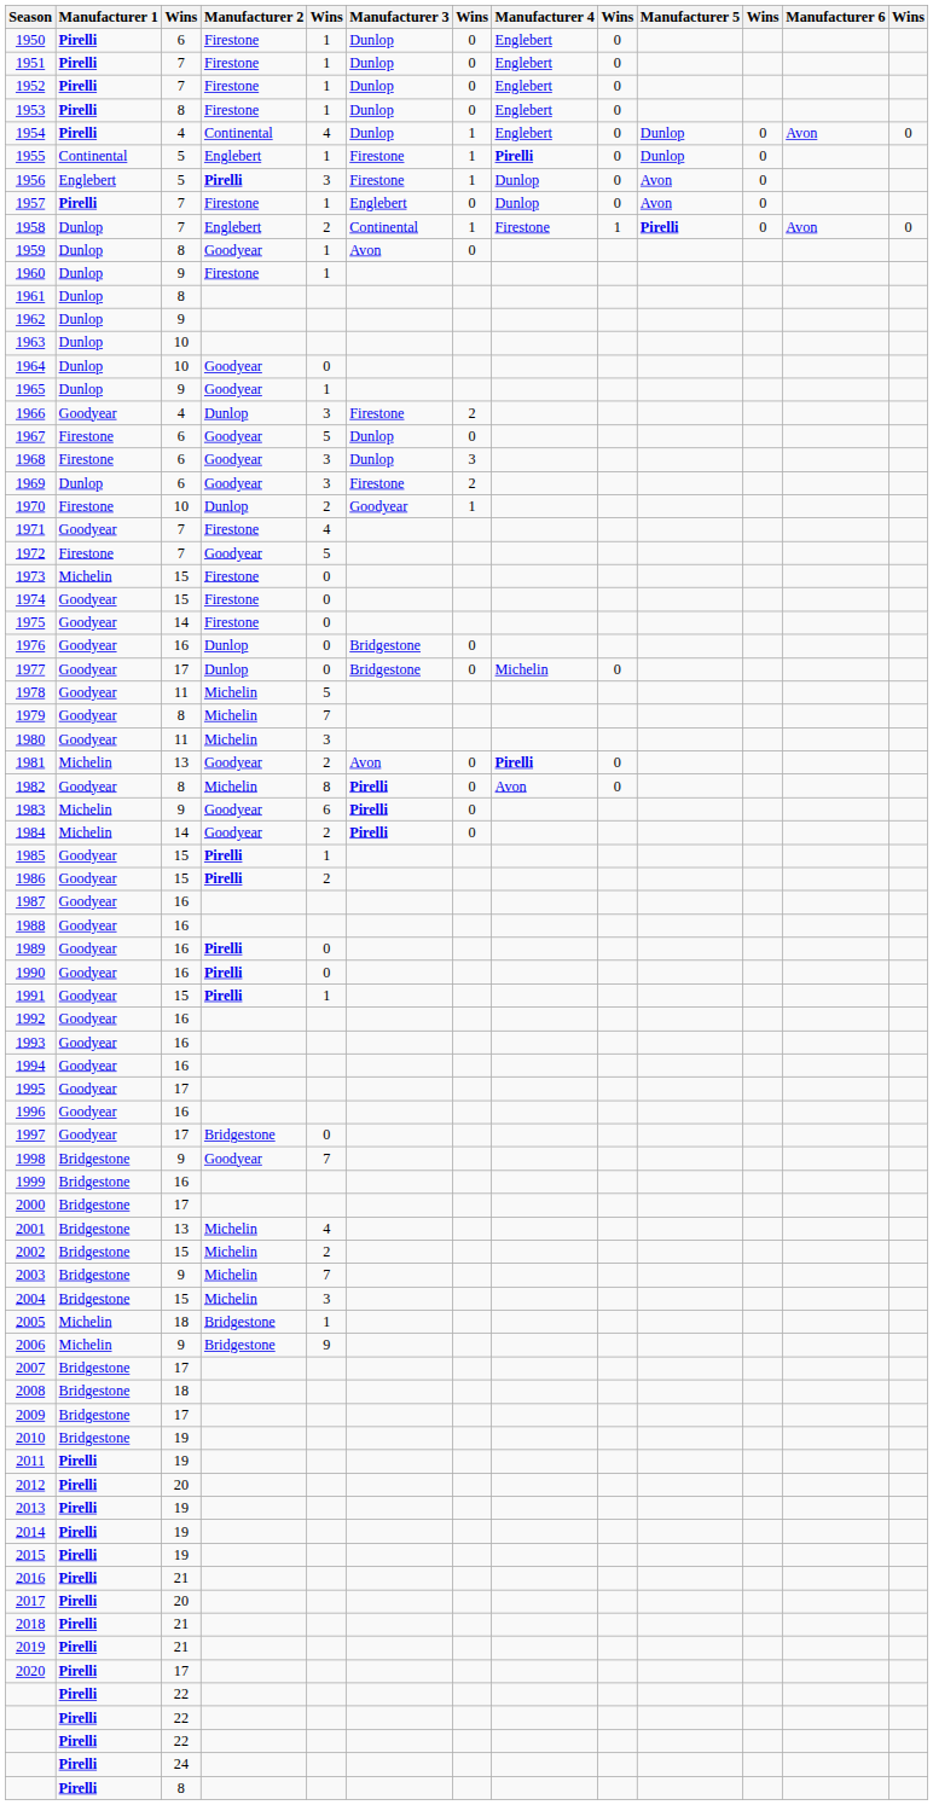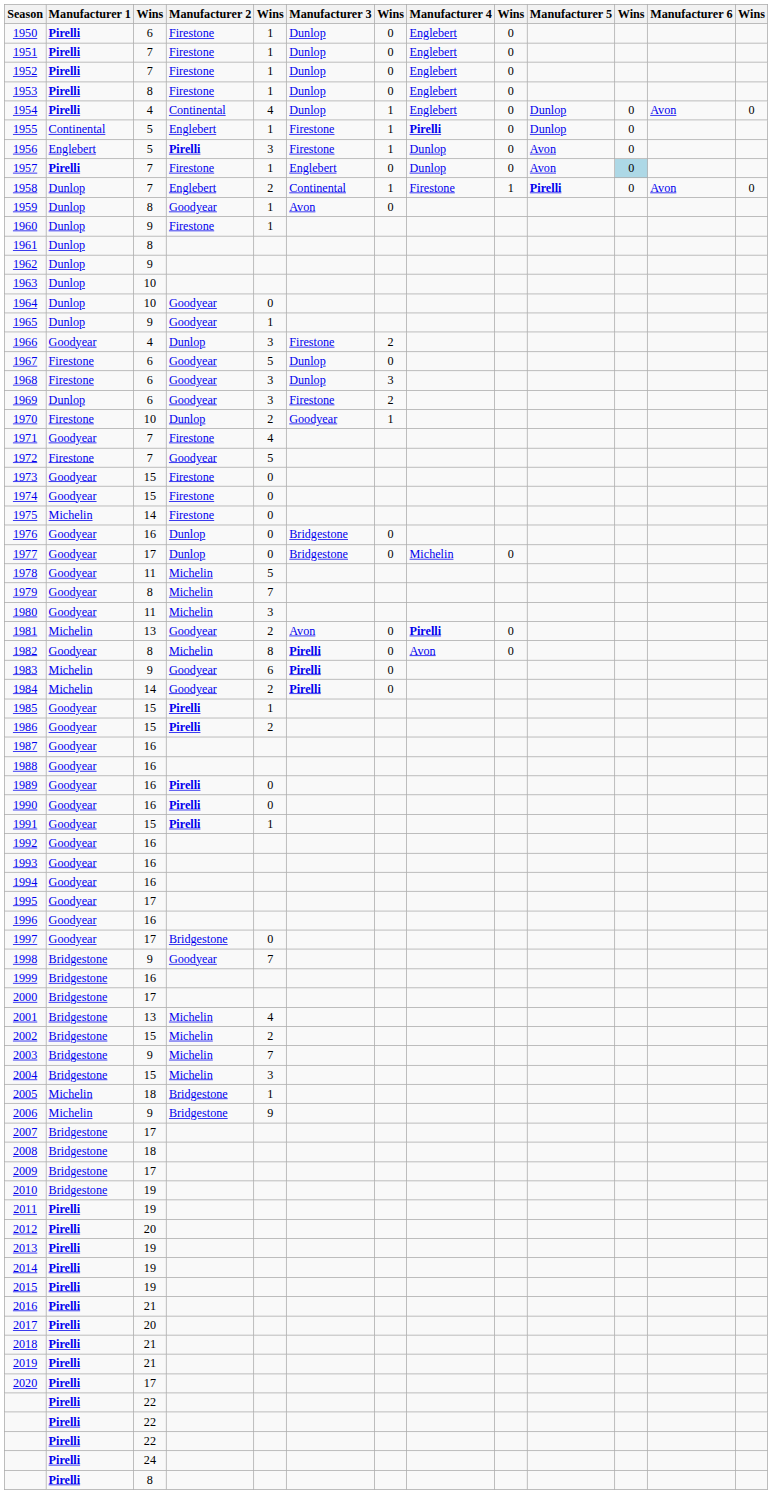1957 | column 11: no background -> lightblue background
1973 | Manufacturer 1: Michelin -> Goodyear
1975 | Manufacturer 1: Goodyear -> Michelin
